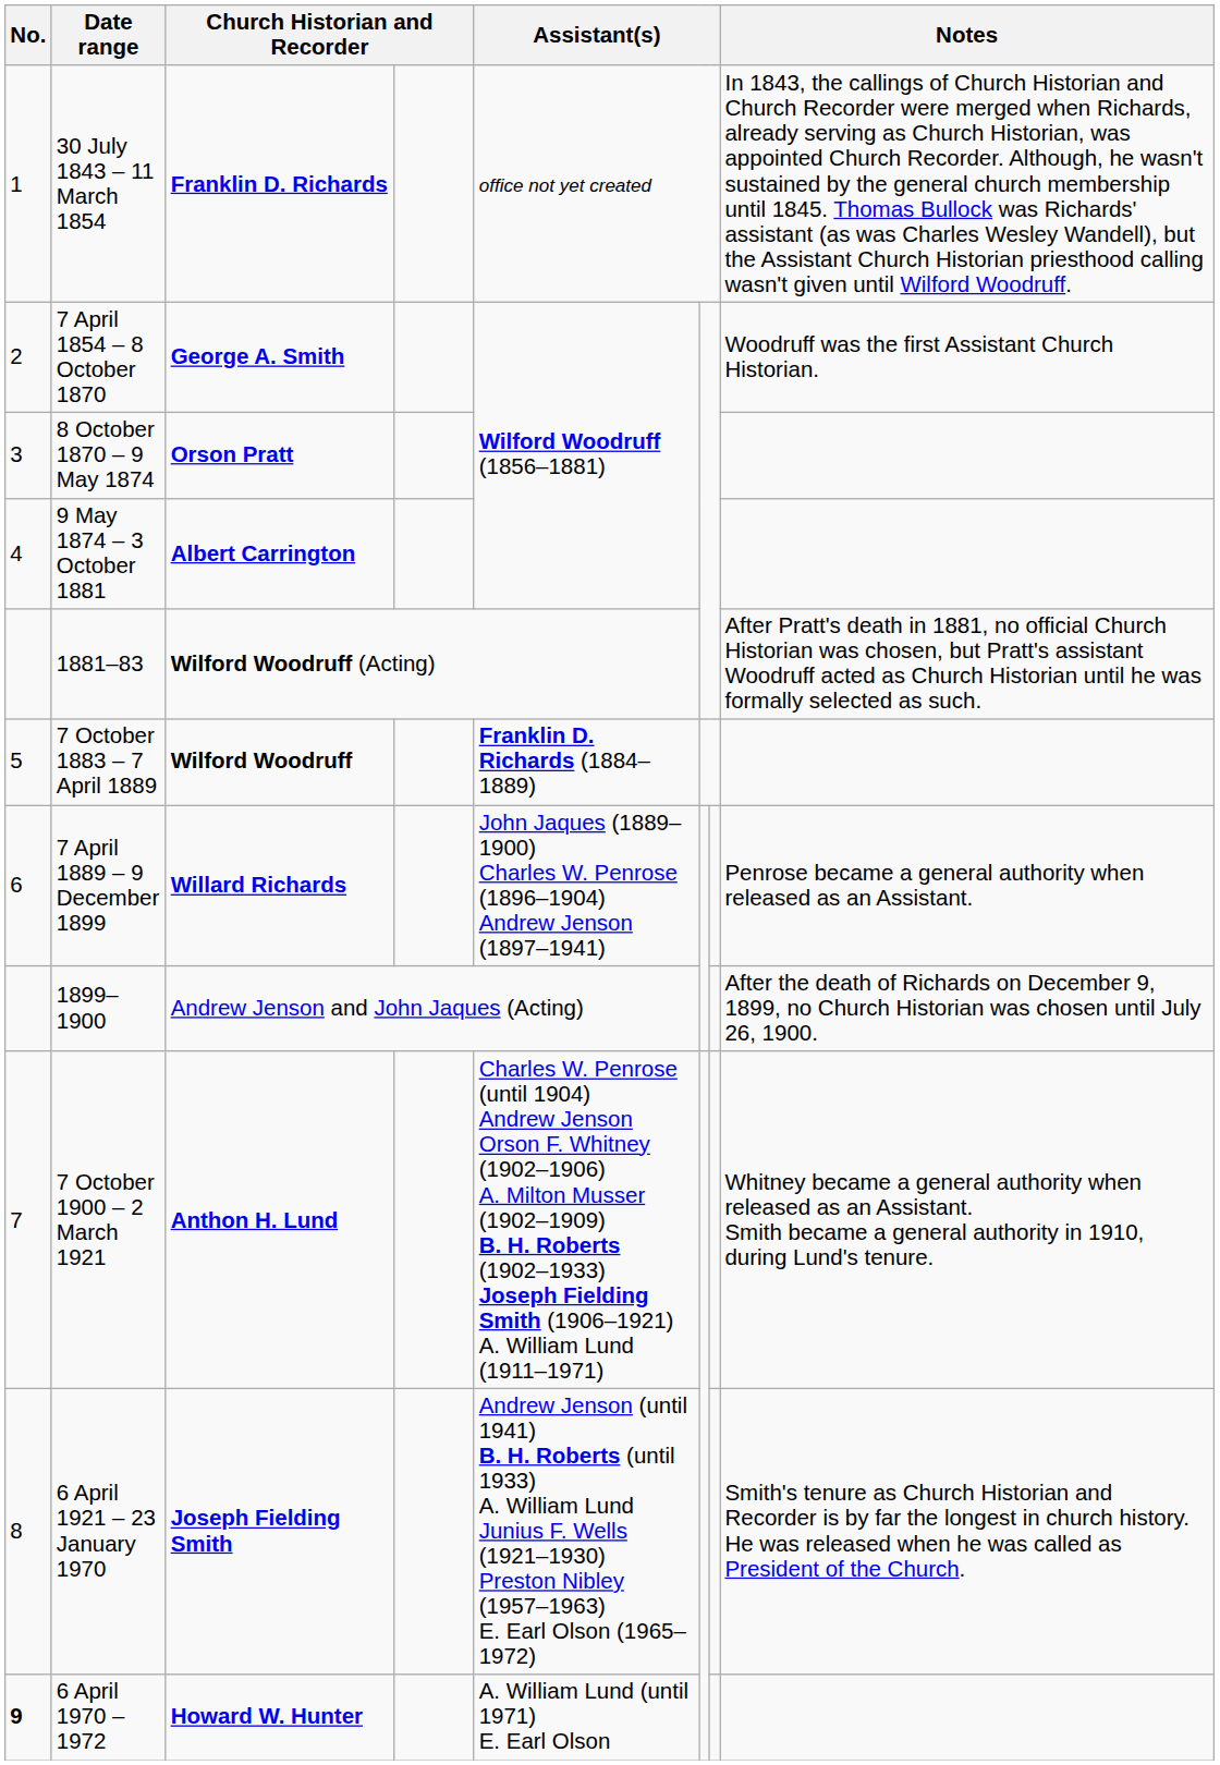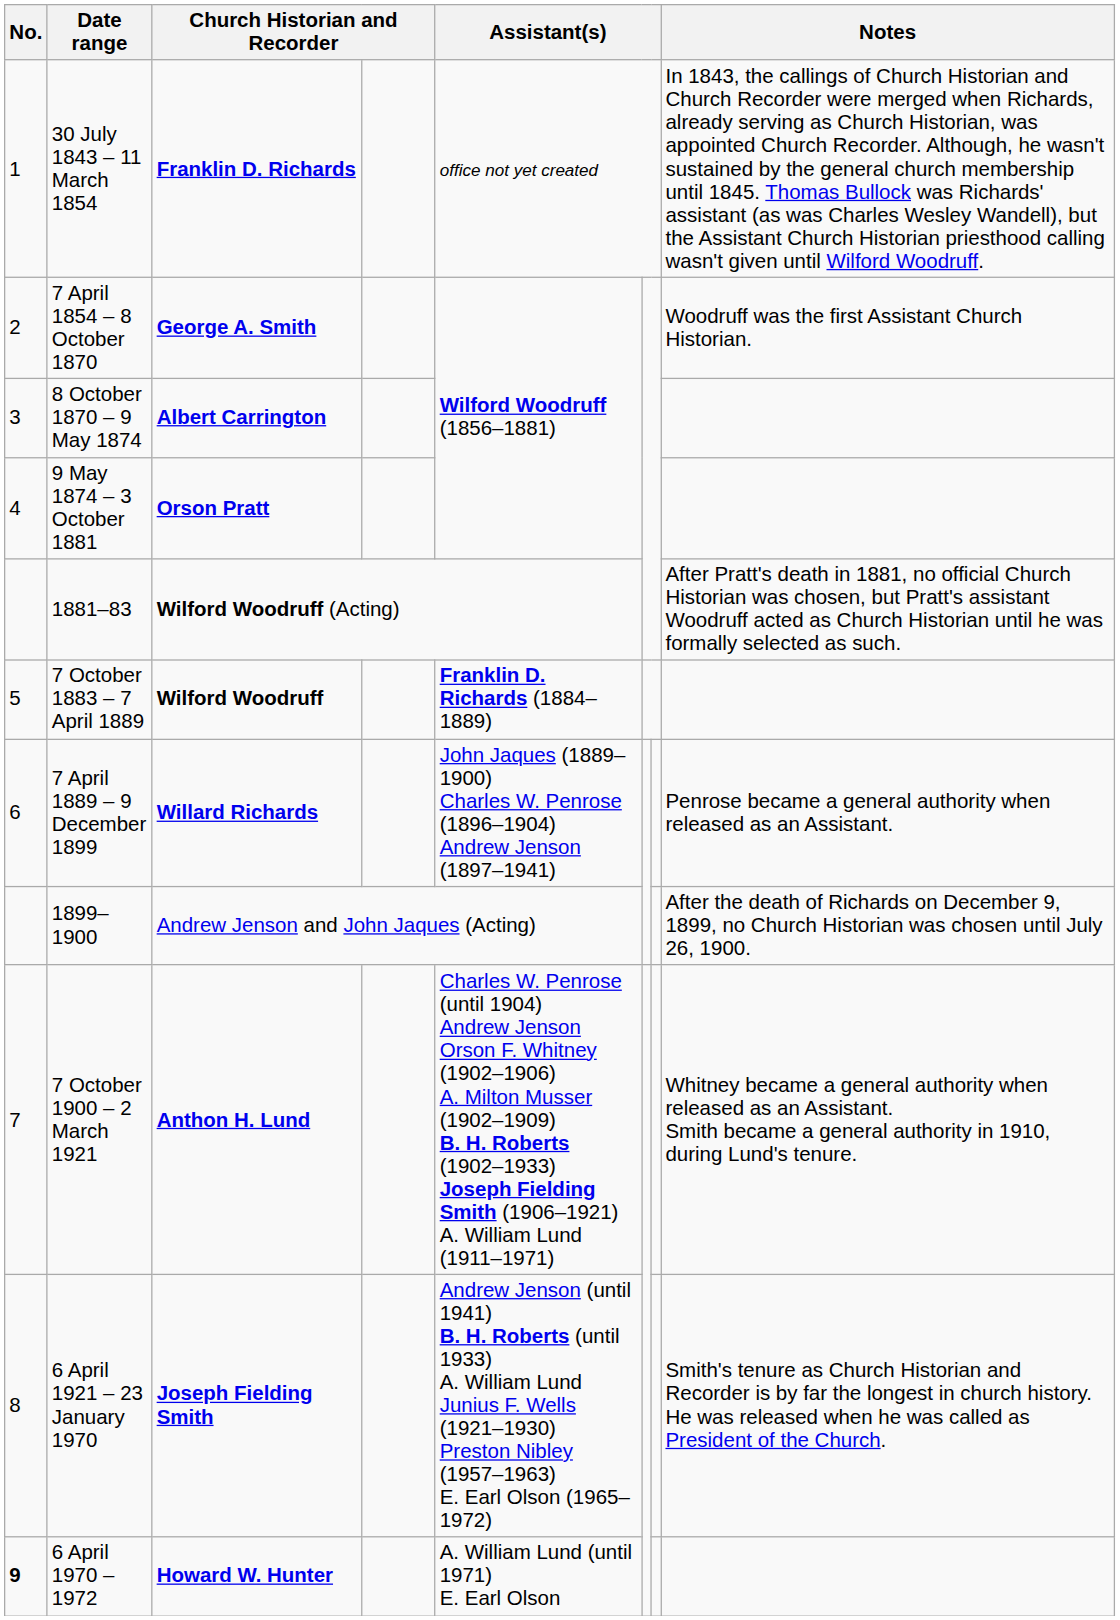8 October 1870 – 9 May 1874 | column 3: Orson Pratt -> Albert Carrington
9 May 1874 – 3 October 1881 | column 3: Albert Carrington -> Orson Pratt
